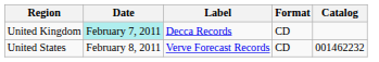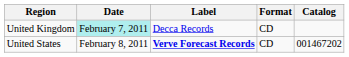United States | Label: normal -> bold
United States | Catalog: 001462232 -> 001467202
